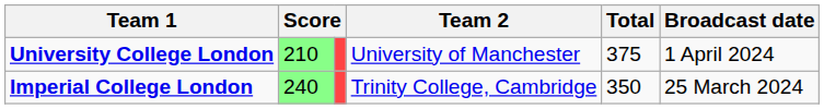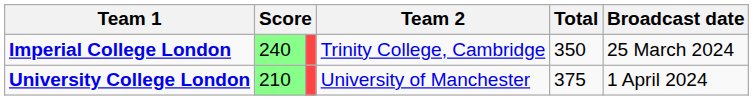rows swapped: Imperial College London <-> University College London
